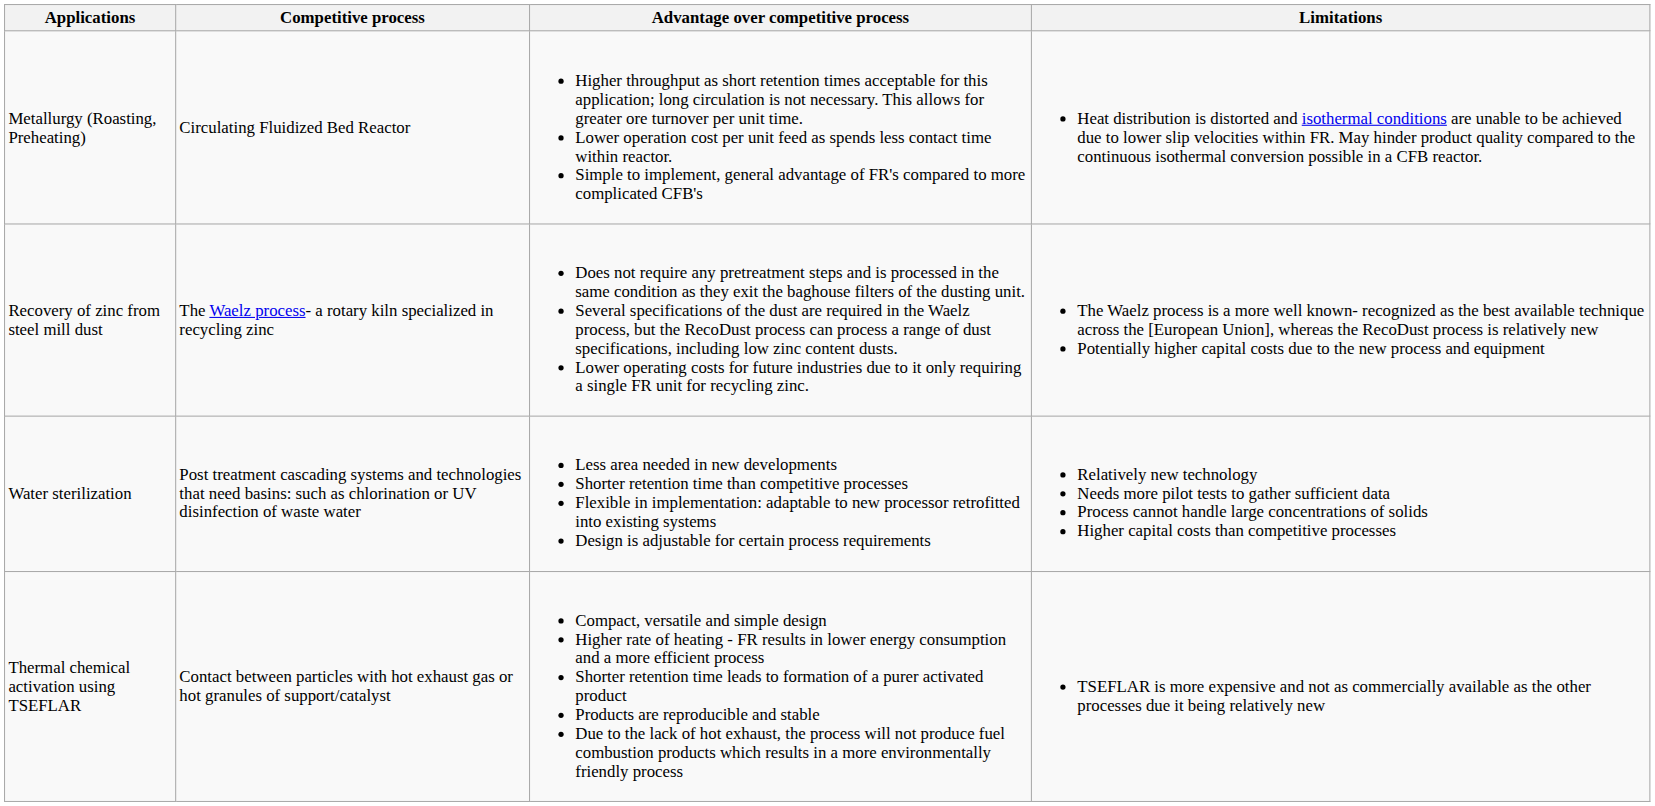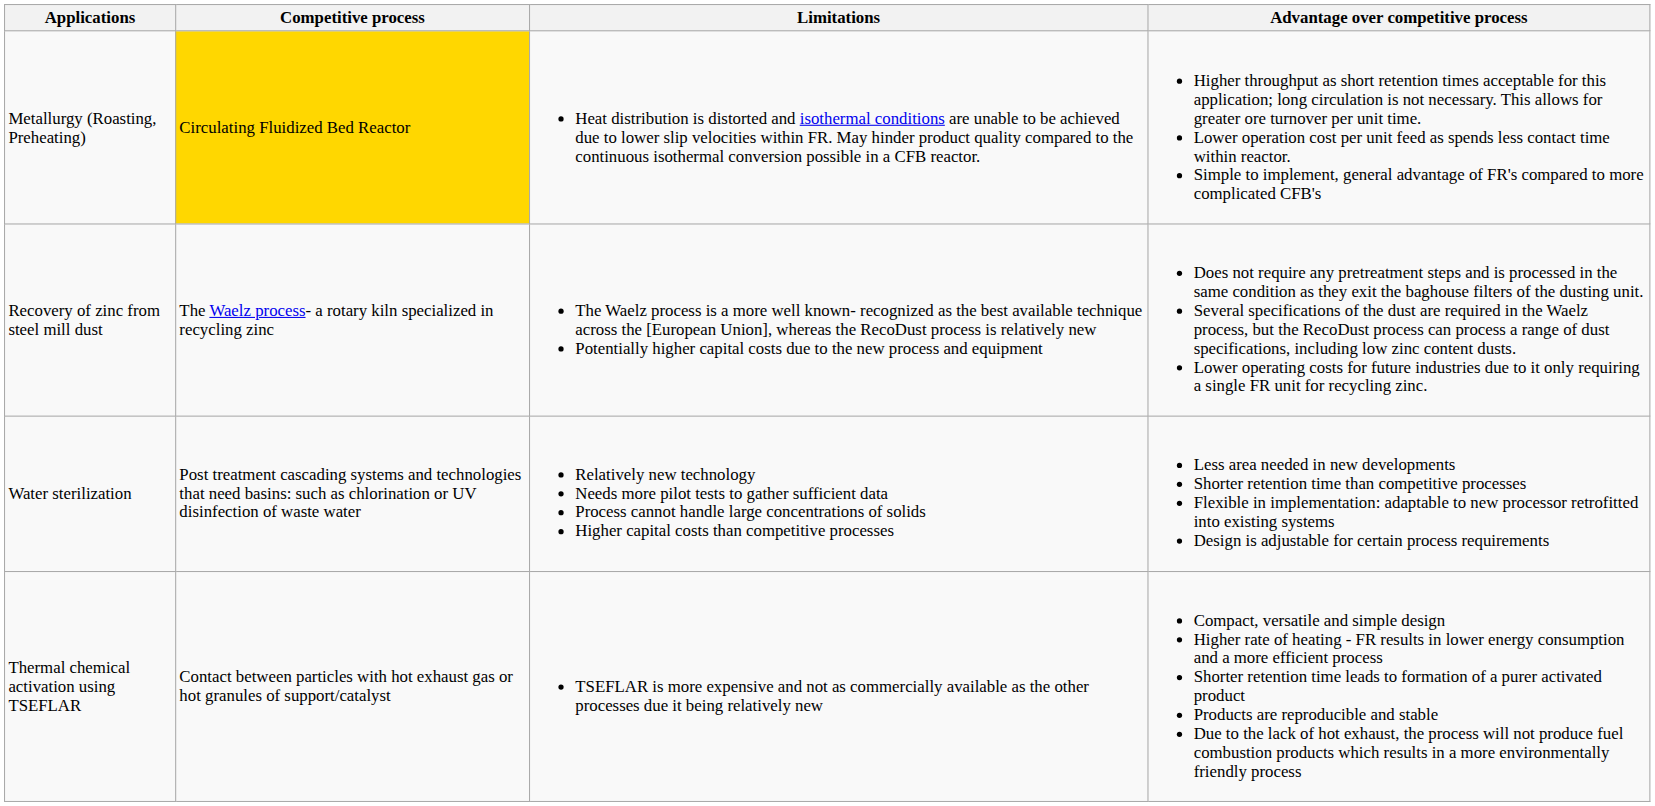columns swapped: Advantage over competitive process <-> Limitations
Metallurgy (Roasting, Preheating) | Competitive process: no background -> gold background
